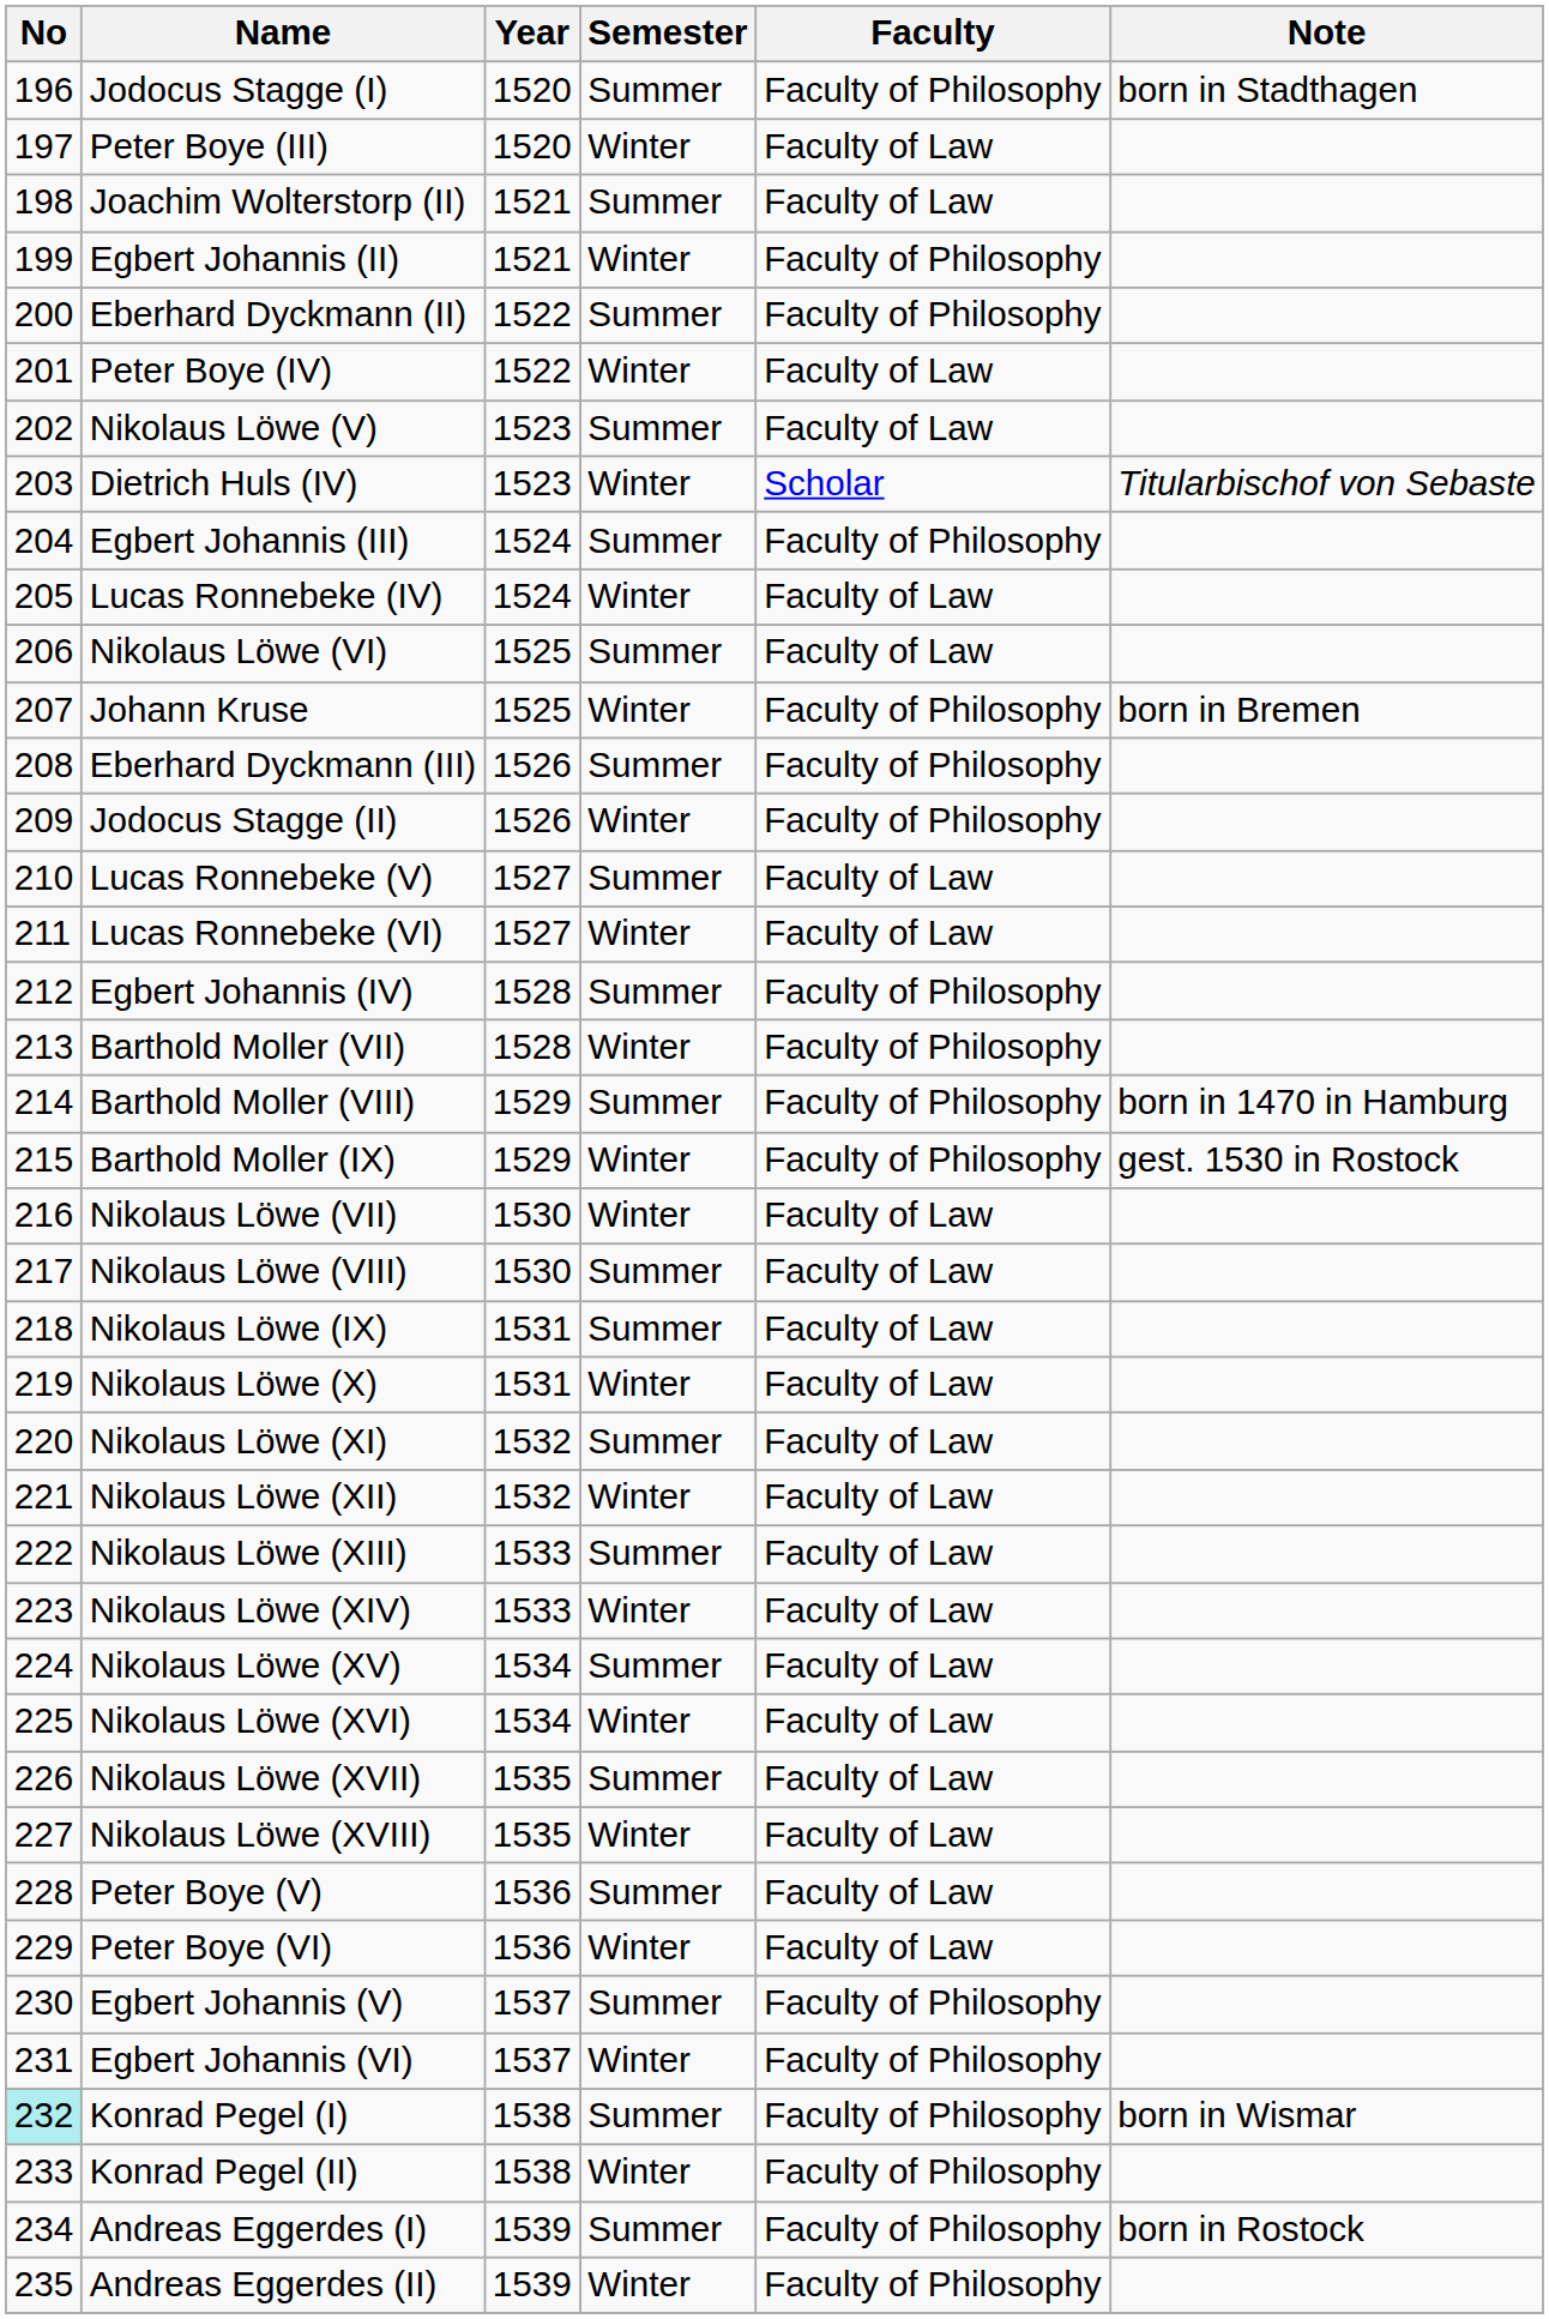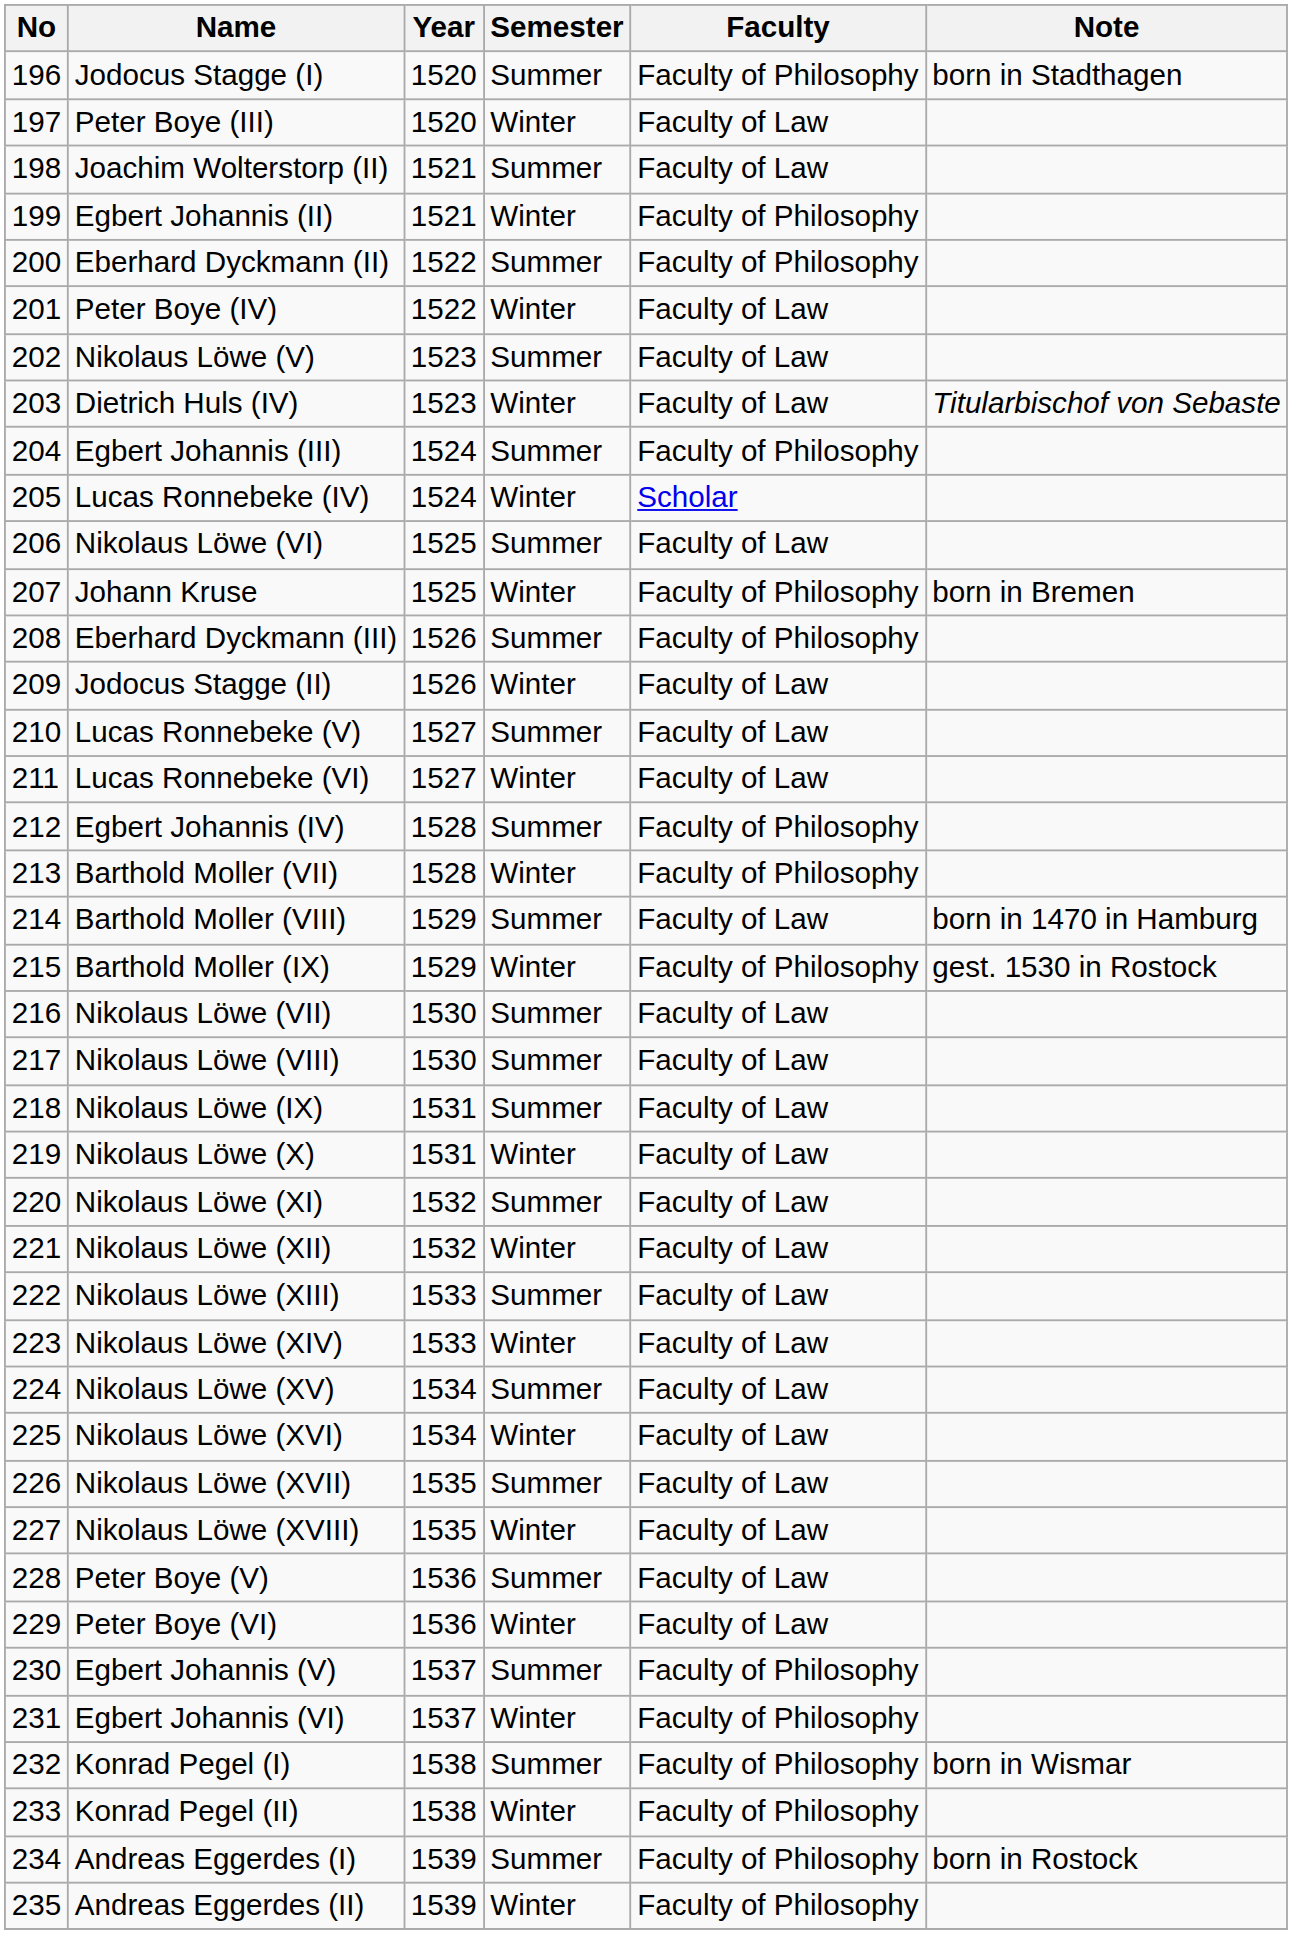Dietrich Huls (IV) | Faculty: Scholar -> Faculty of Law
Lucas Ronnebeke (IV) | Faculty: Faculty of Law -> Scholar
Jodocus Stagge (II) | Faculty: Faculty of Philosophy -> Faculty of Law
Barthold Moller (VIII) | Faculty: Faculty of Philosophy -> Faculty of Law
Nikolaus Löwe (VII) | Semester: Winter -> Summer
Konrad Pegel (I) | No: paleturquoise background -> no background
